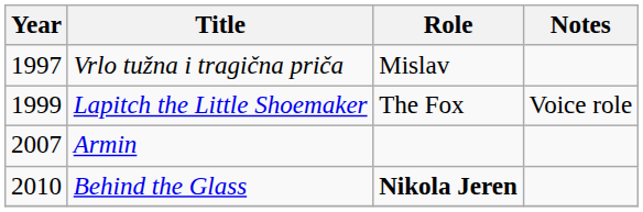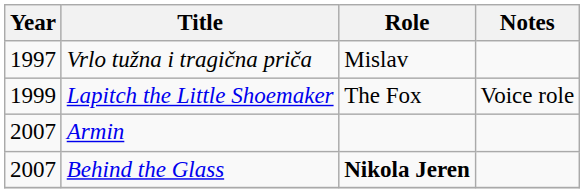Behind the Glass | Year: 2010 -> 2007
